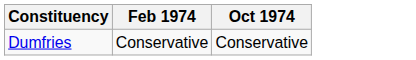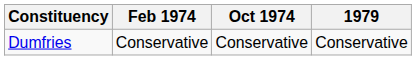+ column: 1979 | Conservative
